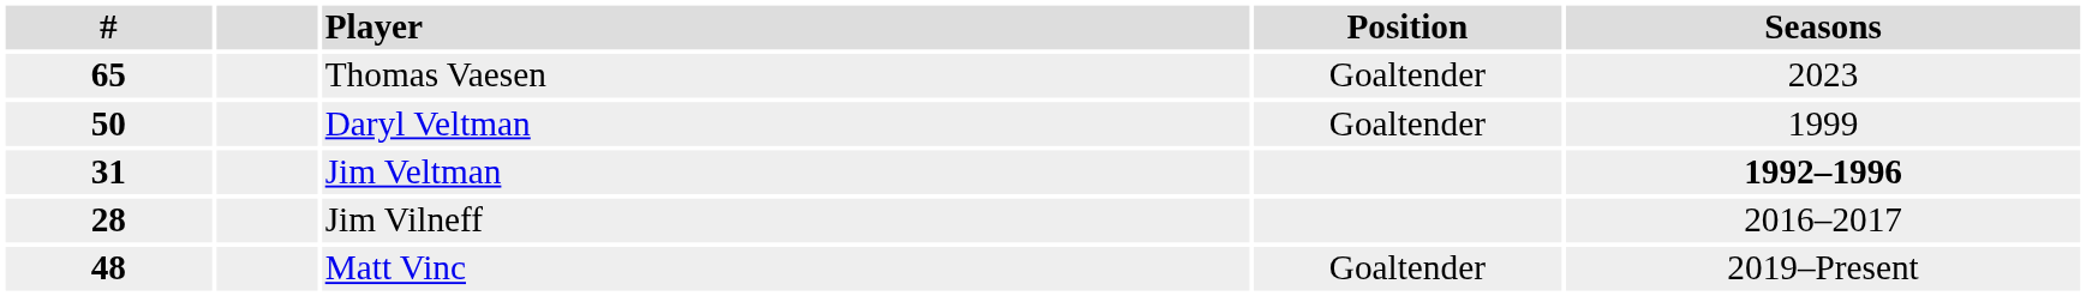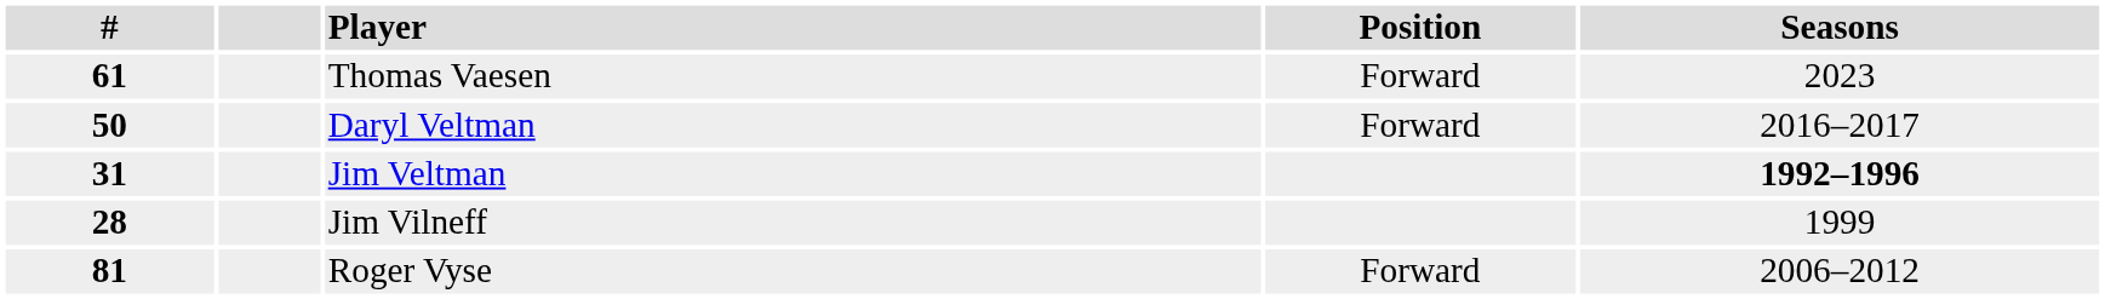Thomas Vaesen | #: 65 -> 61
Thomas Vaesen | Position: Goaltender -> Forward
Daryl Veltman | Position: Goaltender -> Forward
Daryl Veltman | Seasons: 1999 -> 2016–2017
Jim Vilneff | Seasons: 2016–2017 -> 1999
- row: 48 | Matt Vinc | Goaltender | 2019–Present
+ row: 81 | Roger Vyse | Forward | 2006–2012
